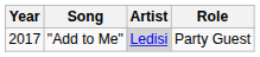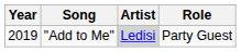"Add to Me" | Year: 2017 -> 2019
